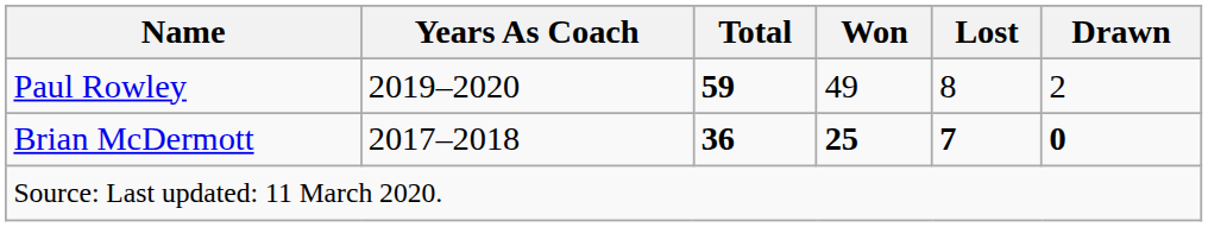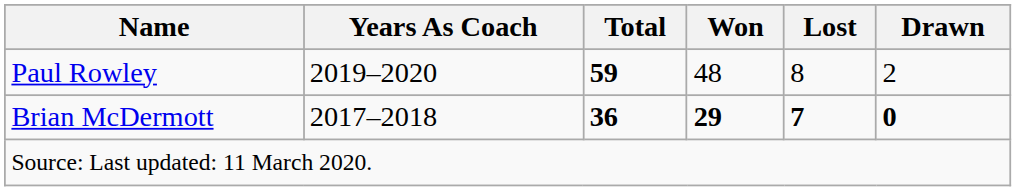Paul Rowley | Won: 49 -> 48
Brian McDermott | Won: 25 -> 29
